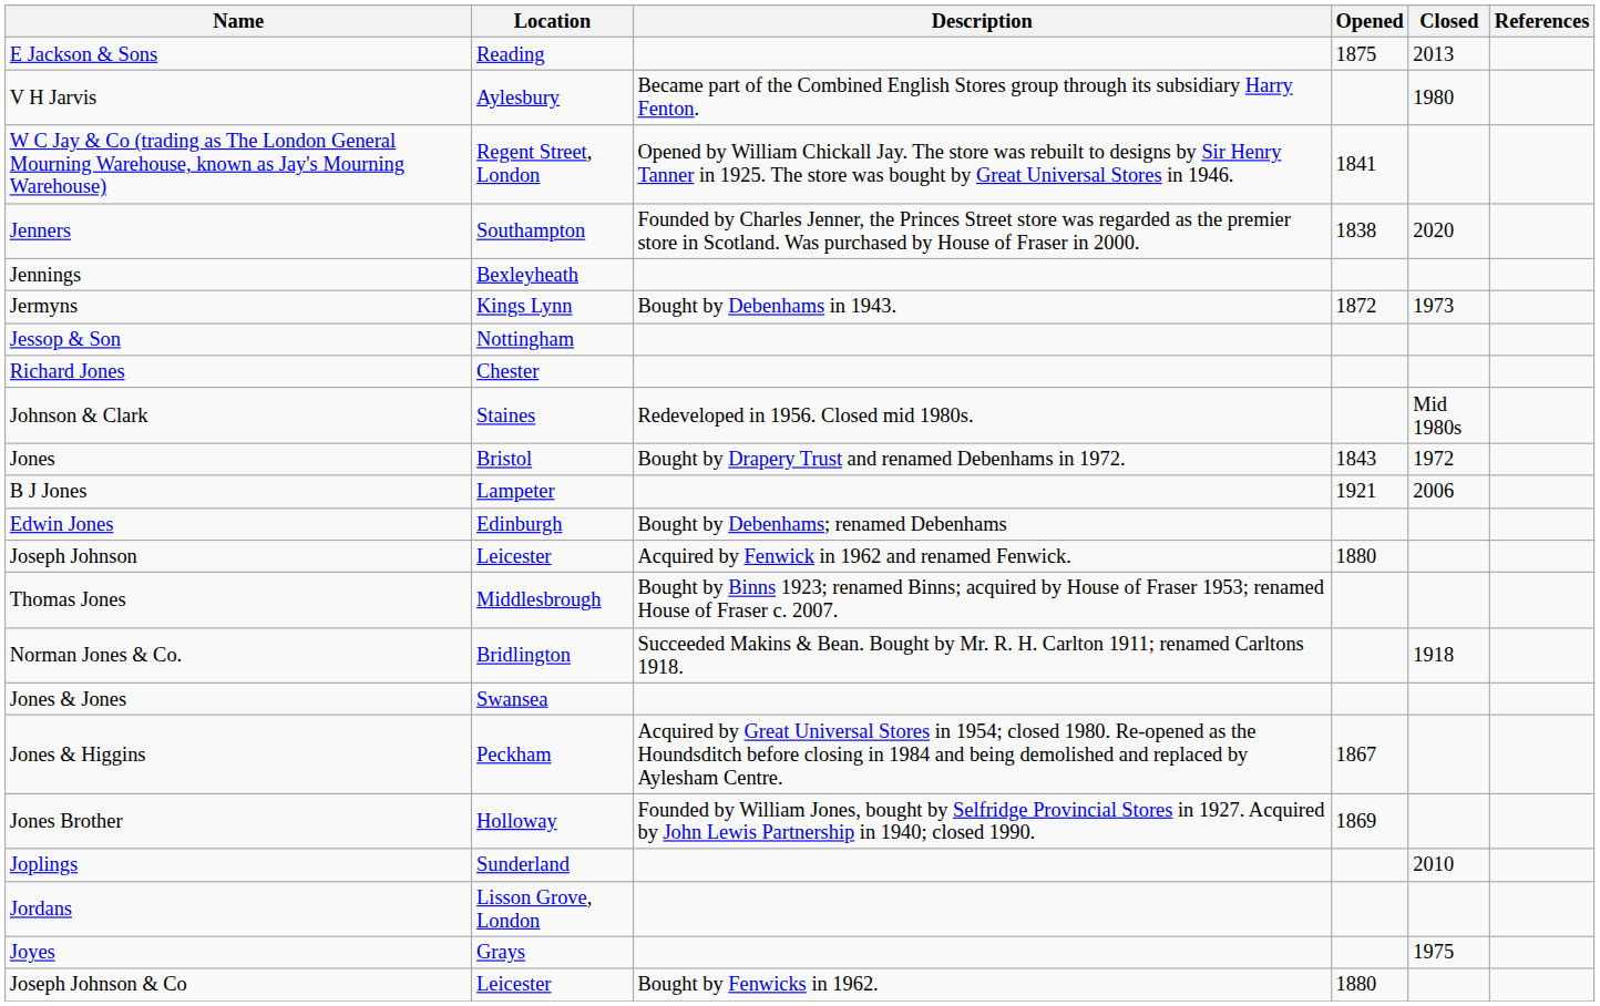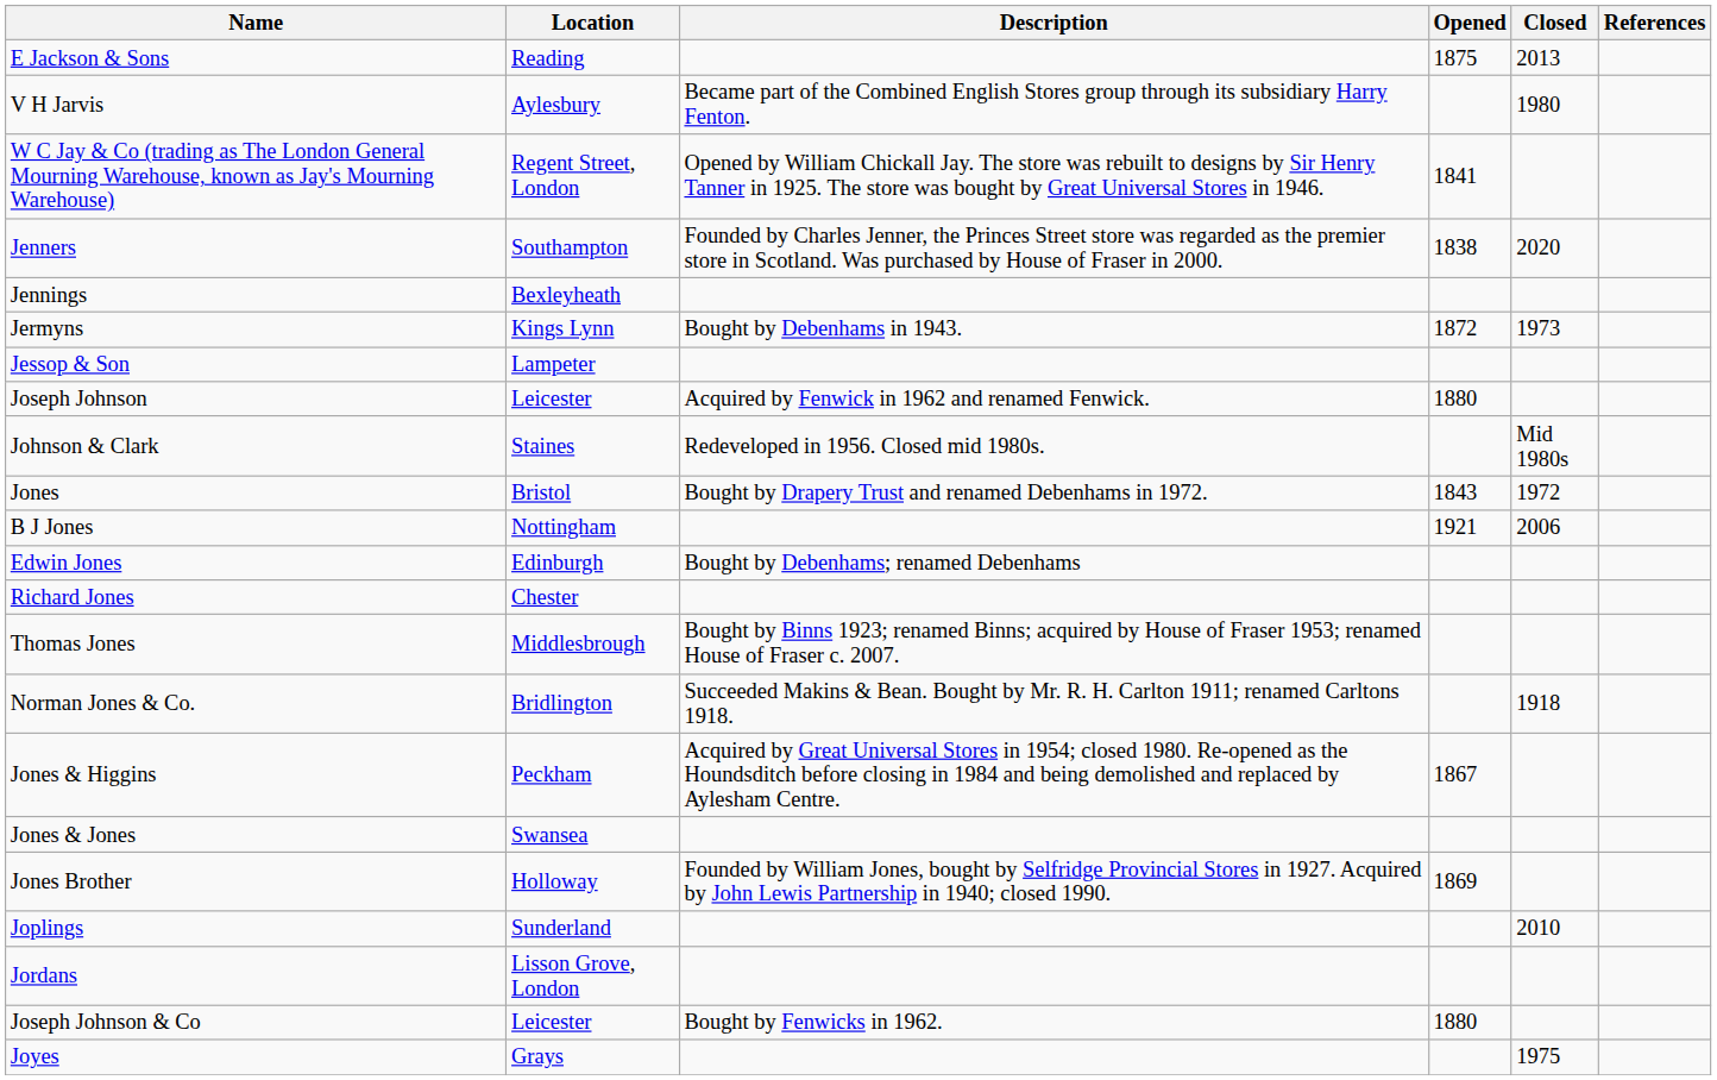Jessop & Son | Location: Nottingham -> Lampeter
rows swapped: Joseph Johnson <-> Richard Jones
B J Jones | Location: Lampeter -> Nottingham
rows swapped: Jones & Higgins <-> Jones & Jones
rows swapped: Joseph Johnson & Co <-> Joyes
